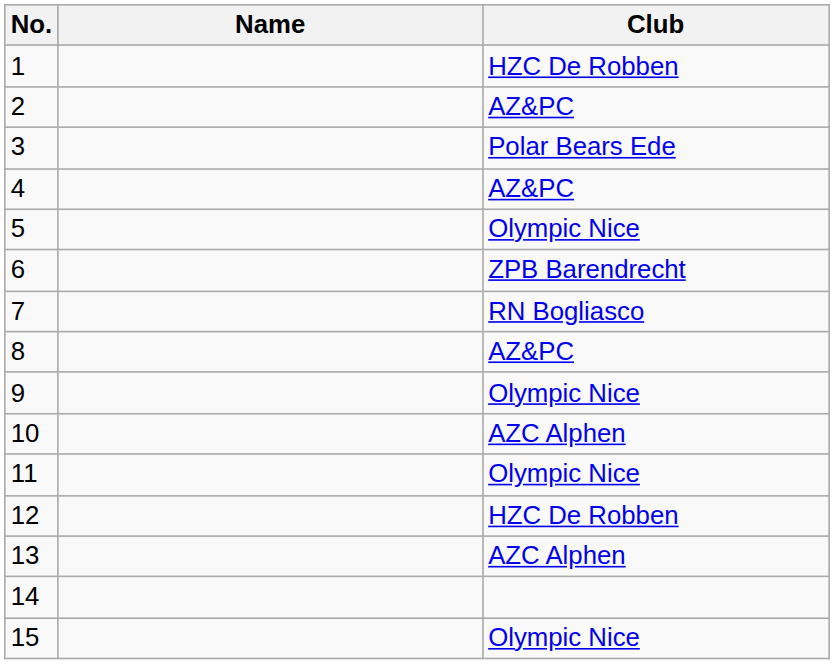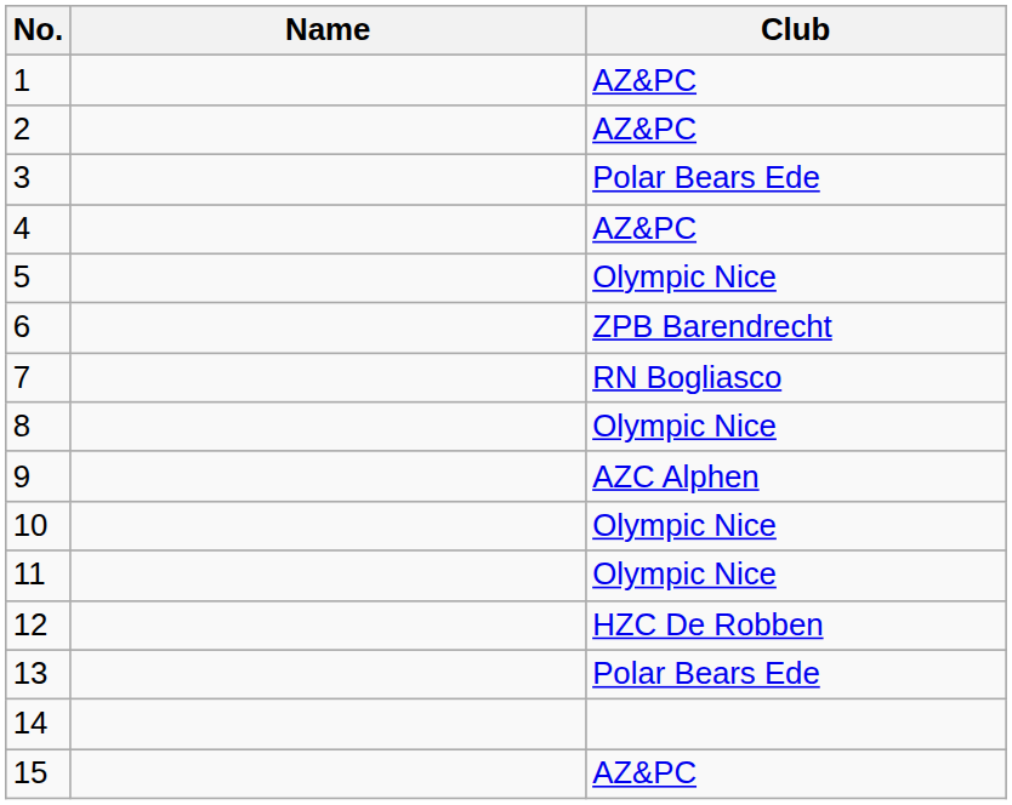1 | Club: HZC De Robben -> AZ&PC
8 | Club: AZ&PC -> Olympic Nice
9 | Club: Olympic Nice -> AZC Alphen
10 | Club: AZC Alphen -> Olympic Nice
13 | Club: AZC Alphen -> Polar Bears Ede
15 | Club: Olympic Nice -> AZ&PC
